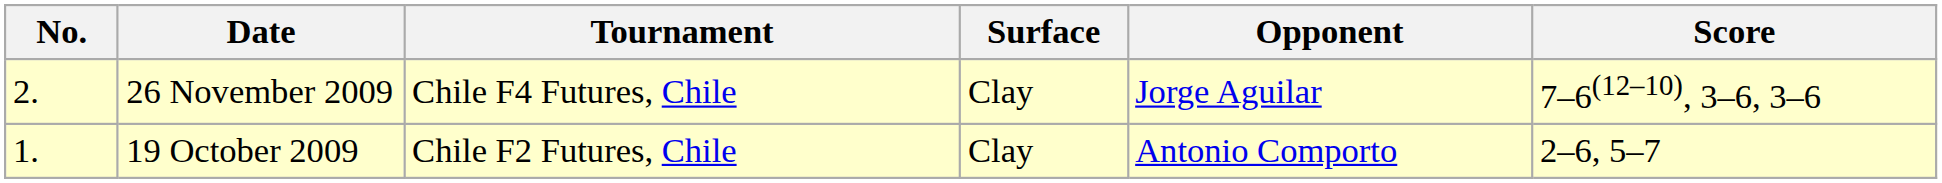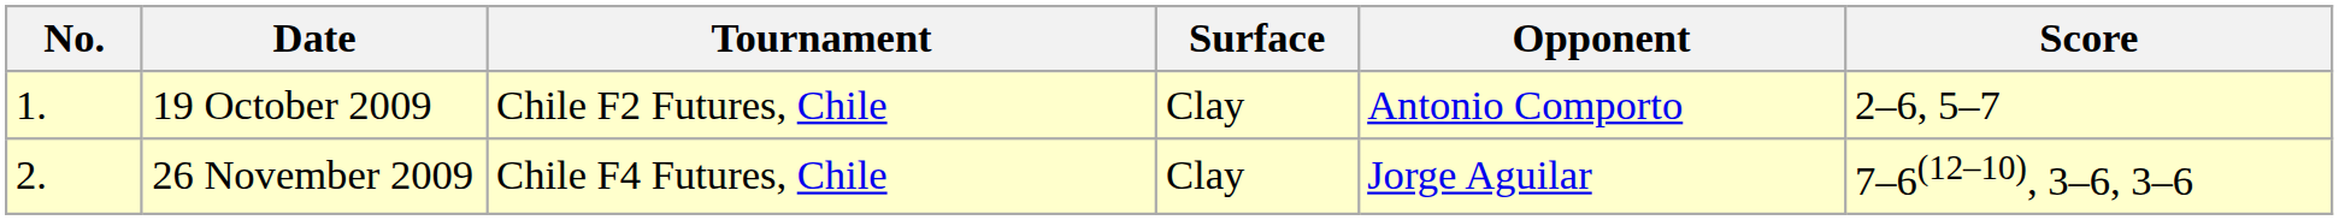rows swapped: 19 October 2009 <-> 26 November 2009
